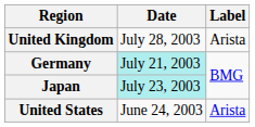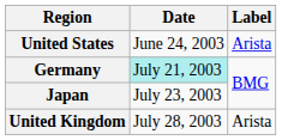rows swapped: United States <-> United Kingdom
Japan | Date: paleturquoise background -> no background
